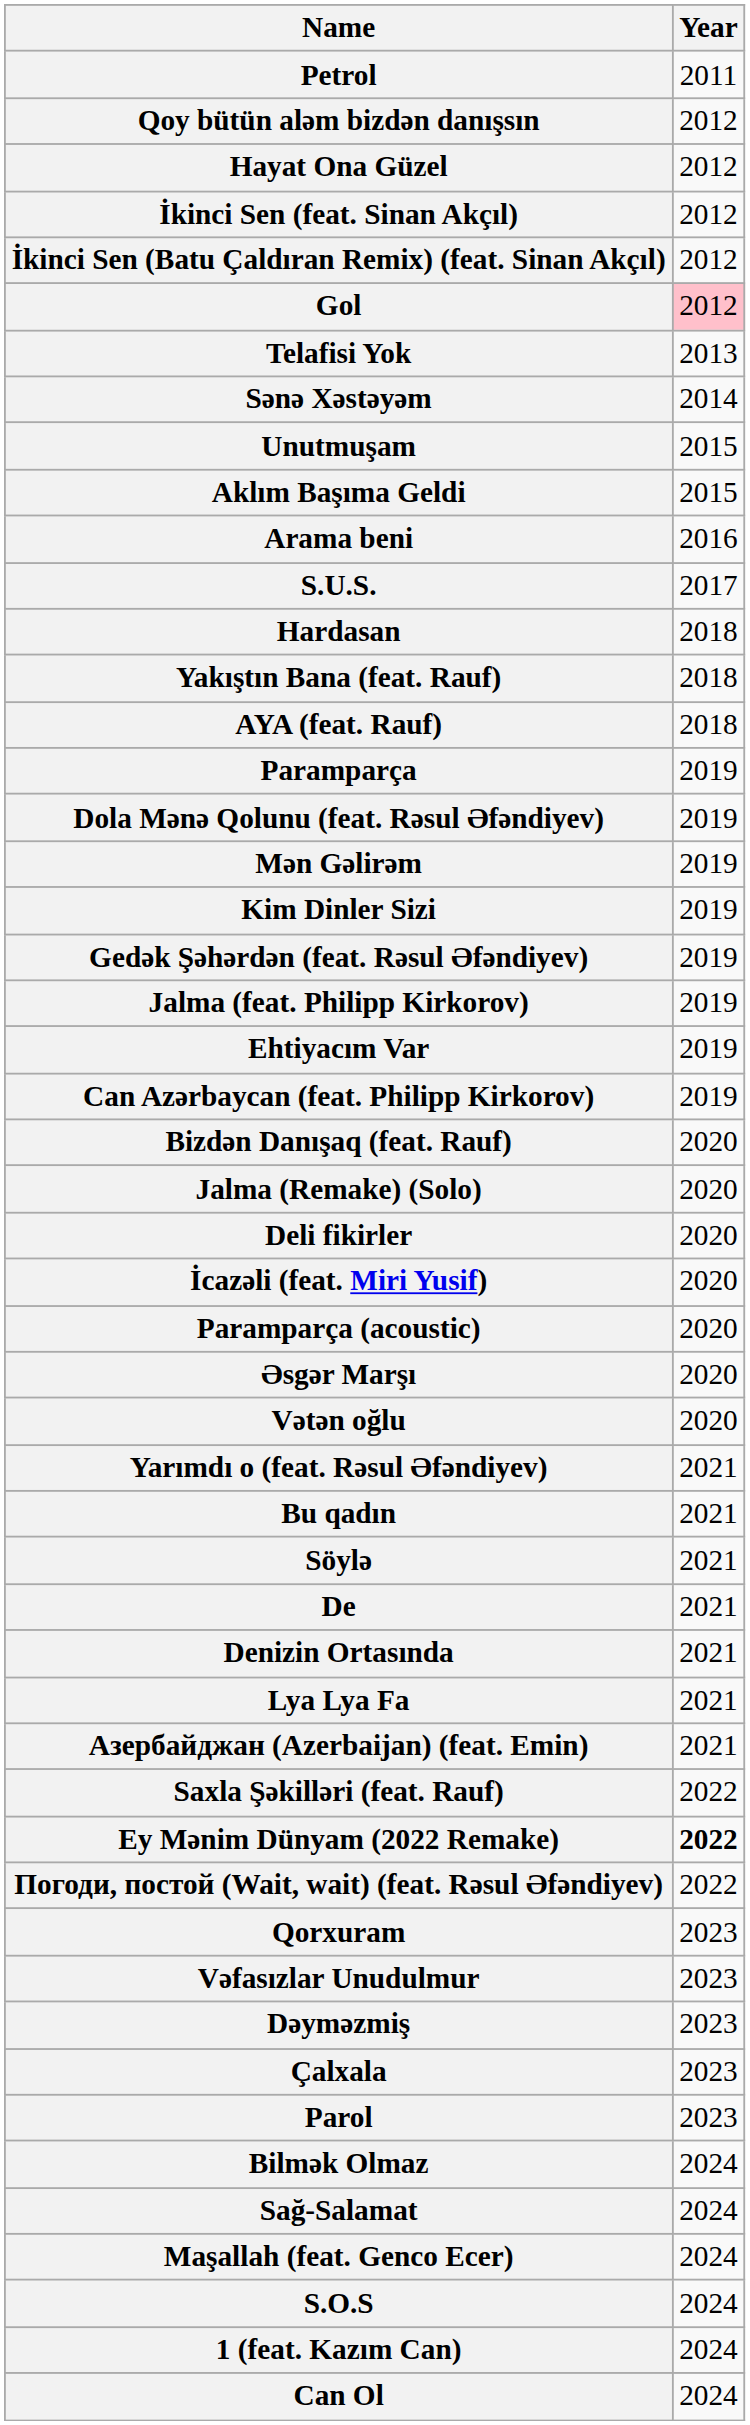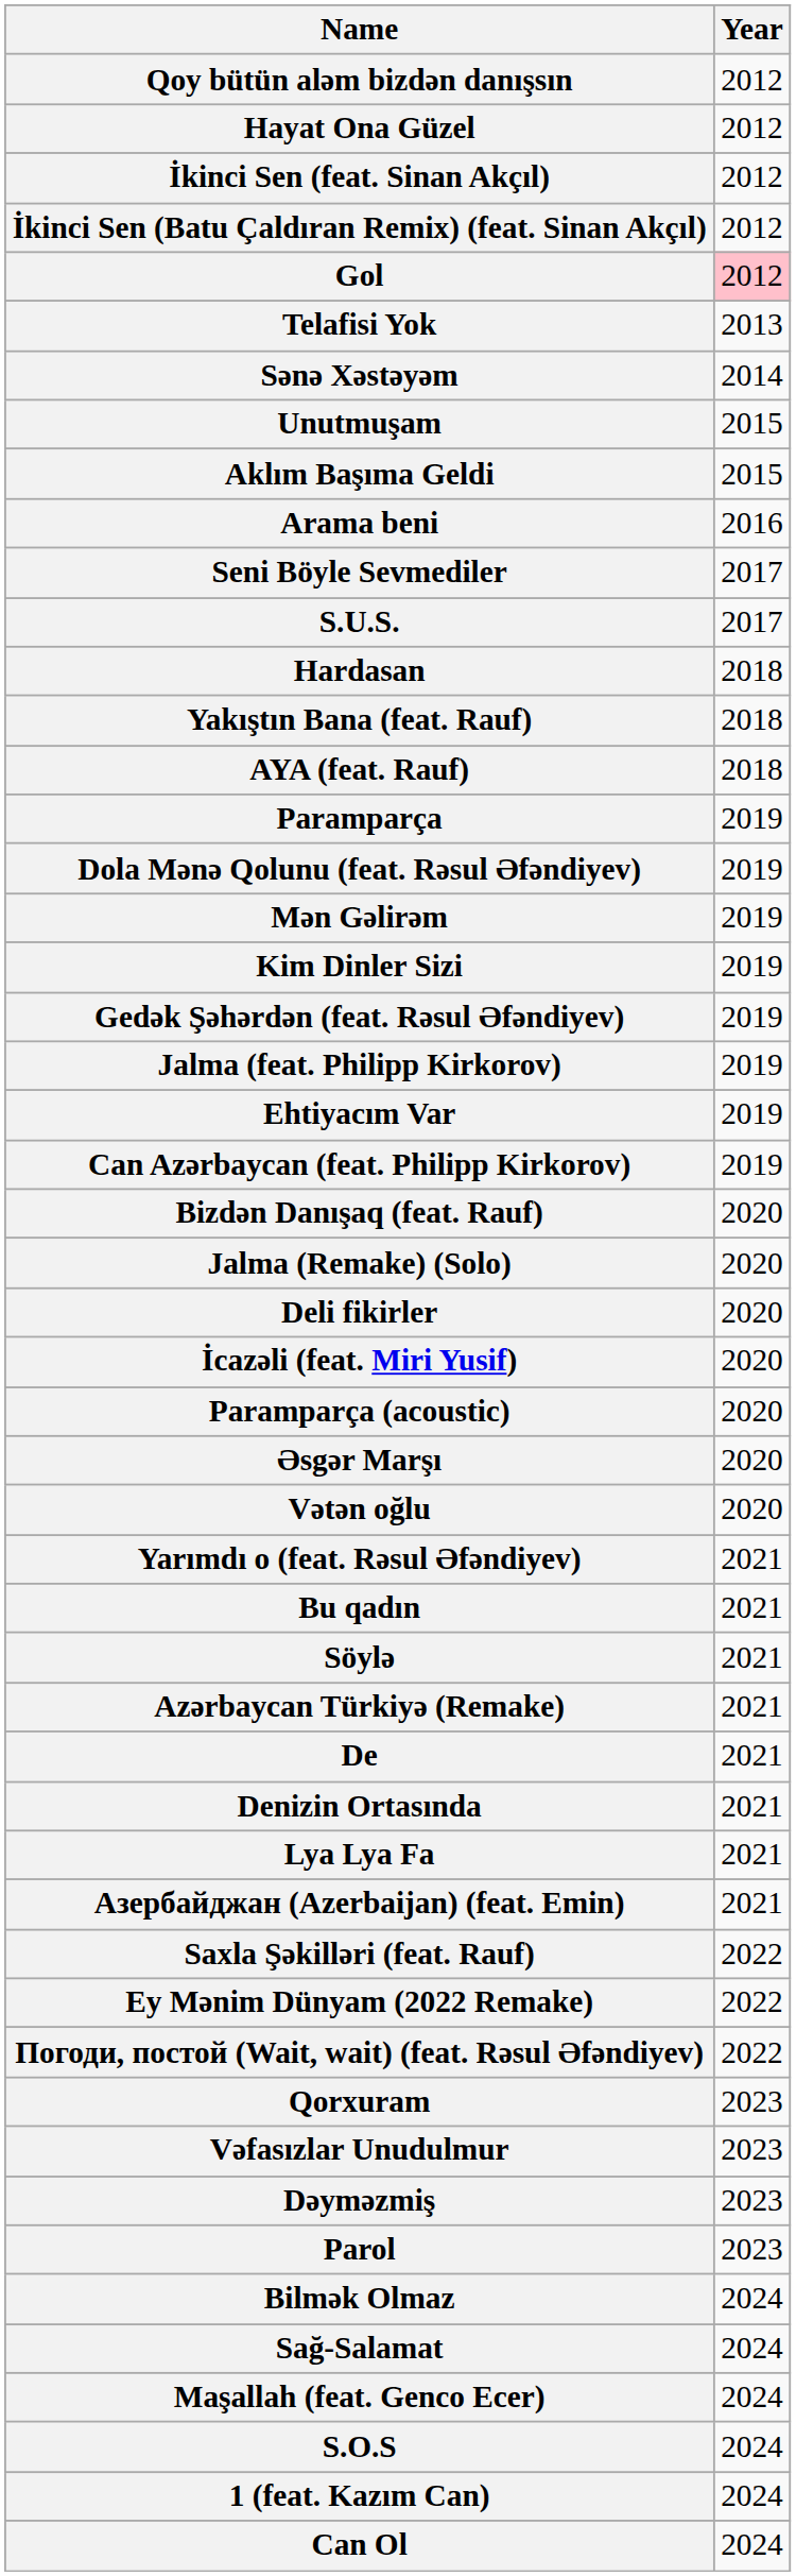- row: Petrol | 2011
+ row: Seni Böyle Sevmediler | 2017
+ row: Azərbaycan Türkiyə (Remake) | 2021
Ey Mənim Dünyam (2022 Remake) | Year: bold -> normal
- row: Çalxala | 2023
